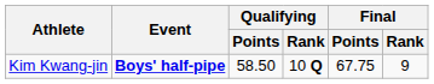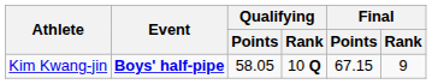Kim Kwang-jin | Qualifying / Points: 58.50 -> 58.05
Kim Kwang-jin | Final / Points: 67.75 -> 67.15
